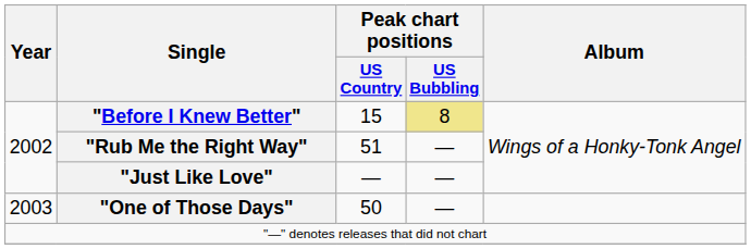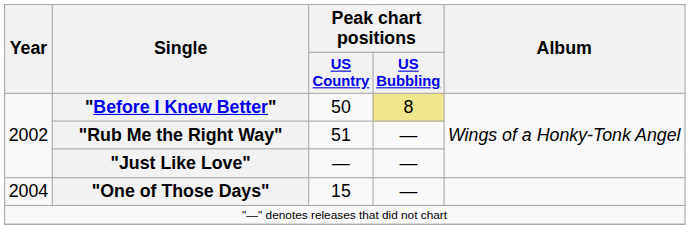"Before I Knew Better" | Peak chart positions / US Country: 15 -> 50
"One of Those Days" | Year: 2003 -> 2004
"One of Those Days" | Peak chart positions / US Country: 50 -> 15
